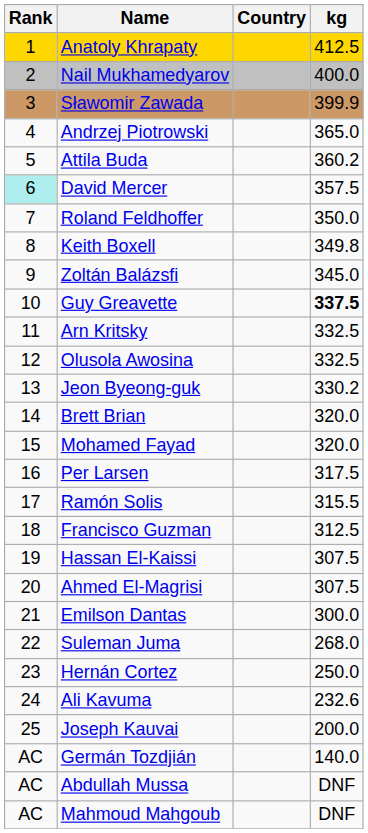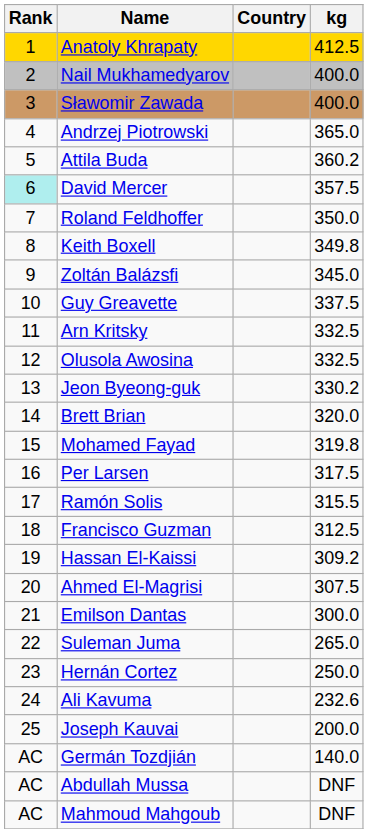Sławomir Zawada | kg: 399.9 -> 400.0
Guy Greavette | kg: bold -> normal
Mohamed Fayad | kg: 320.0 -> 319.8
Hassan El-Kaissi | kg: 307.5 -> 309.2
Suleman Juma | kg: 268.0 -> 265.0
